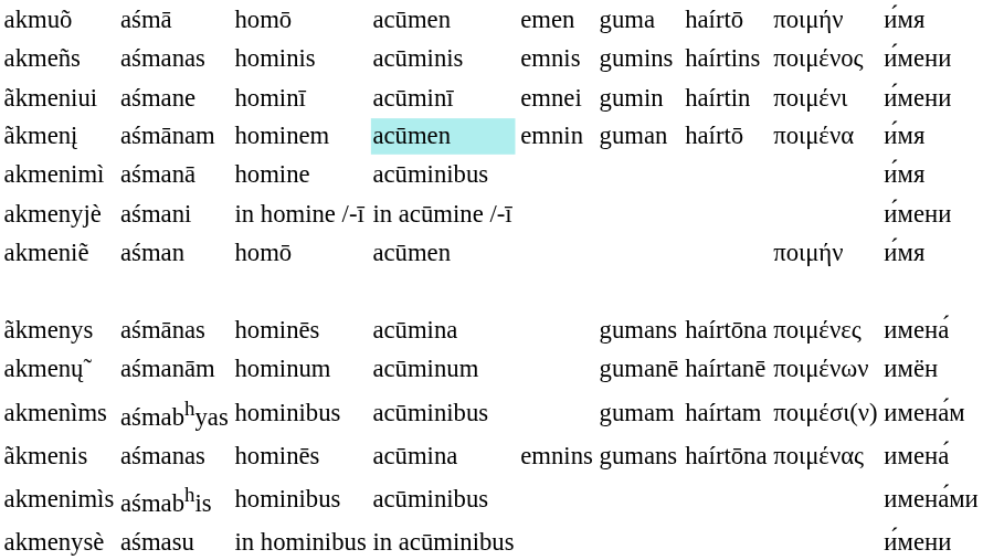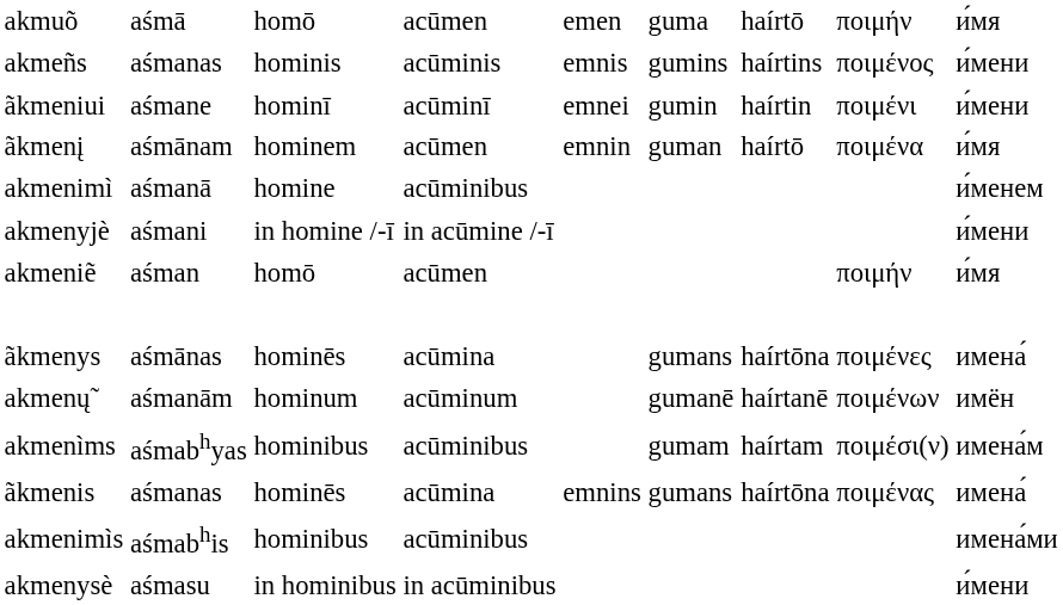ãkmenį | column 4: paleturquoise background -> no background
akmenimì | column 9: и́мя -> и́менем
